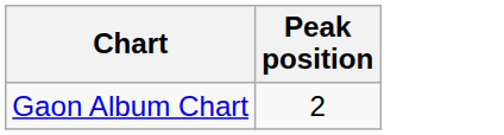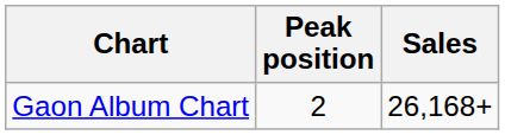+ column: Sales | 26,168+
